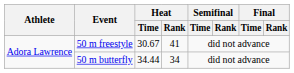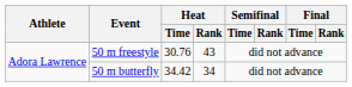50 m freestyle | Heat / Time: 30.67 -> 30.76
50 m freestyle | Heat / Rank: 41 -> 43
50 m butterfly | Heat / Time: 34.44 -> 34.42
